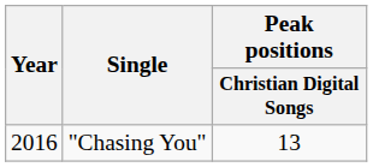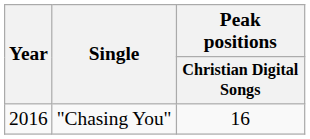"Chasing You" | Peak positions / Christian Digital Songs: 13 -> 16
